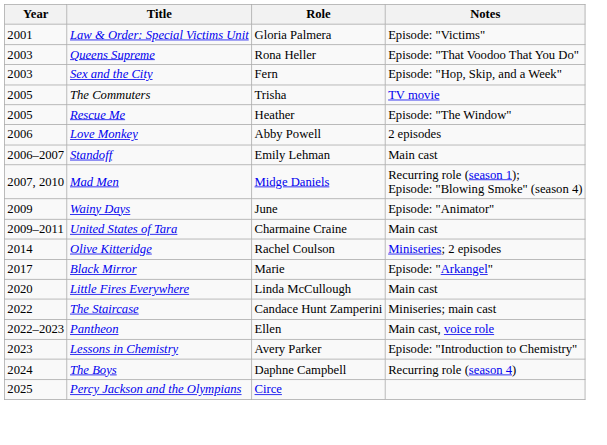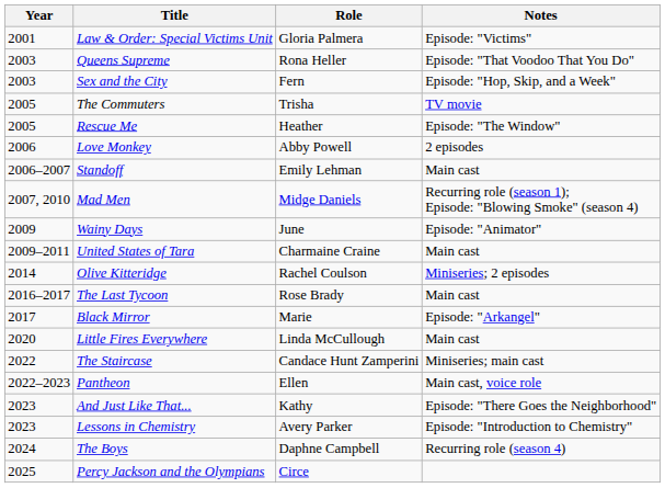+ row: 2016–2017 | The Last Tycoon | Rose Brady | Main cast
+ row: 2023 | And Just Like That... | Kathy | Episode: "There Goes the Neighborhood"
